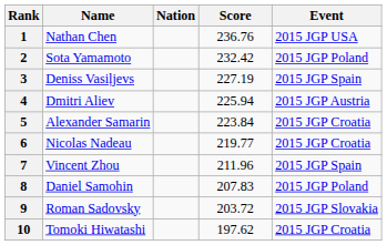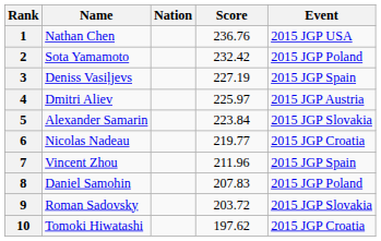4 | Score: 225.94 -> 225.97
5 | Event: 2015 JGP Croatia -> 2015 JGP Slovakia
